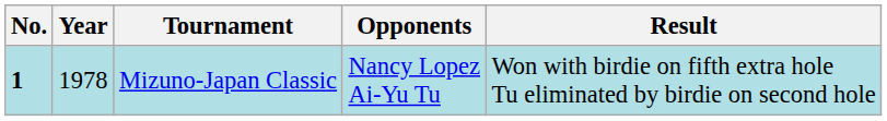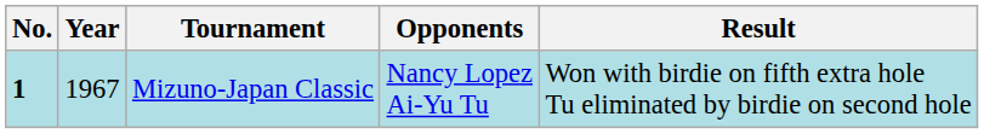Mizuno-Japan Classic | Year: 1978 -> 1967
